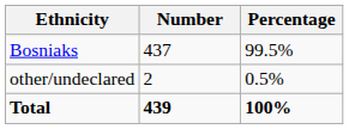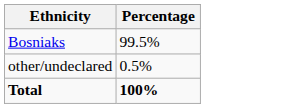- column: Number | 437 | 2 | 439
